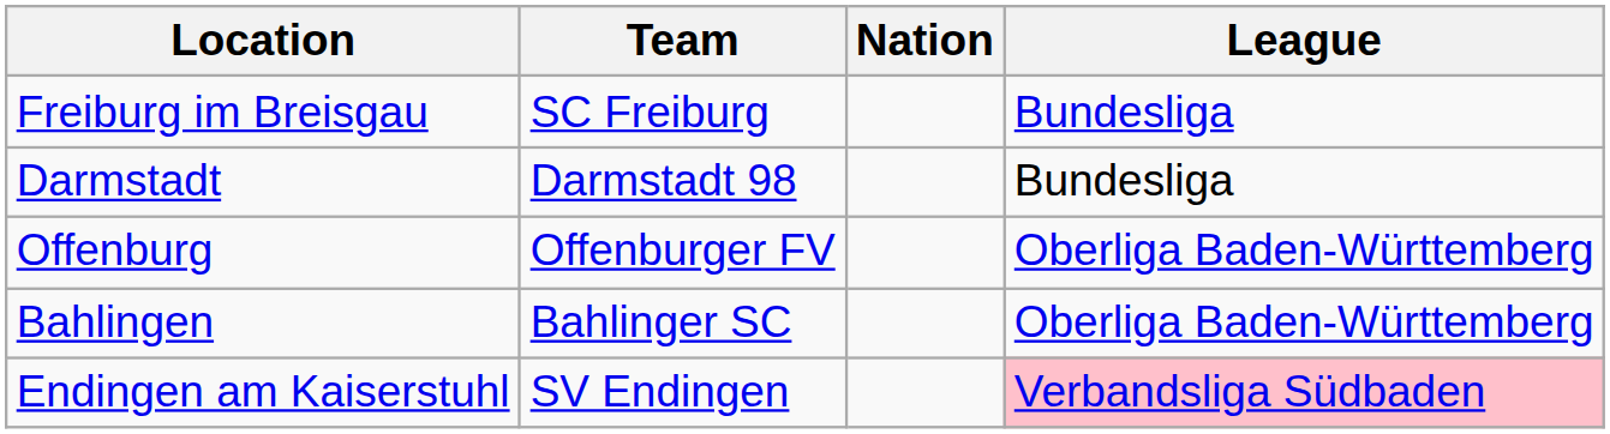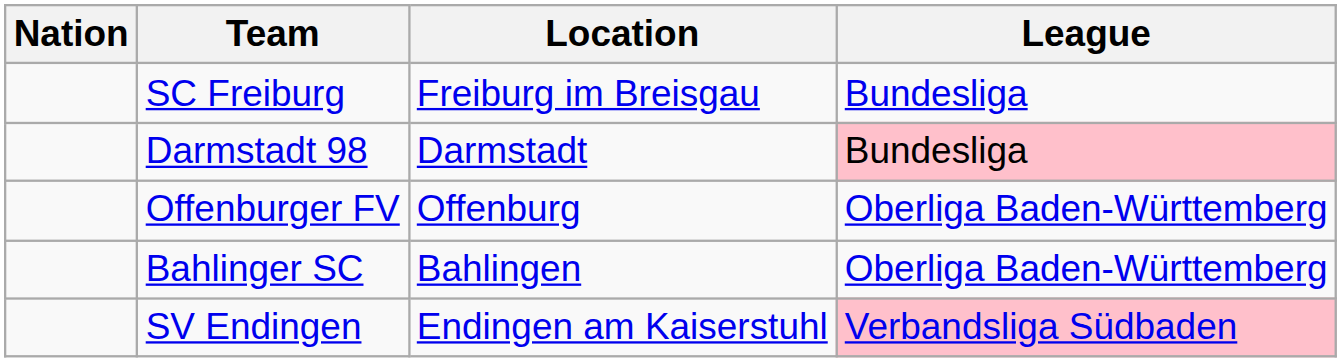columns swapped: Nation <-> Location
Darmstadt 98 | League: no background -> pink background
